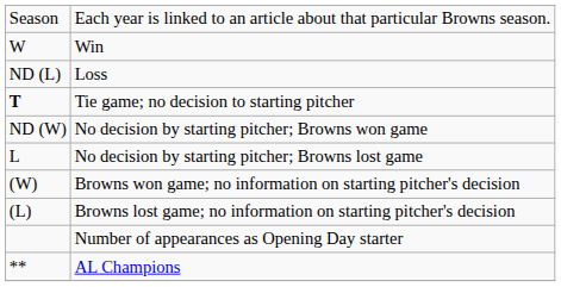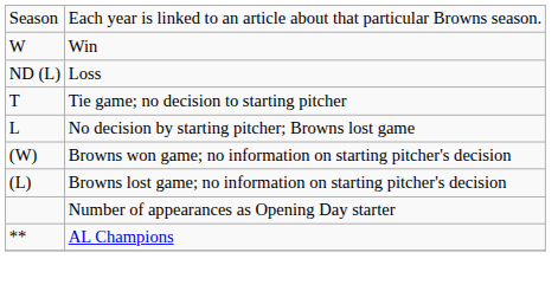Tie game; no decision to starting pitcher | column 1: bold -> normal
- row: ND (W) | No decision by starting pitcher; Browns won game
